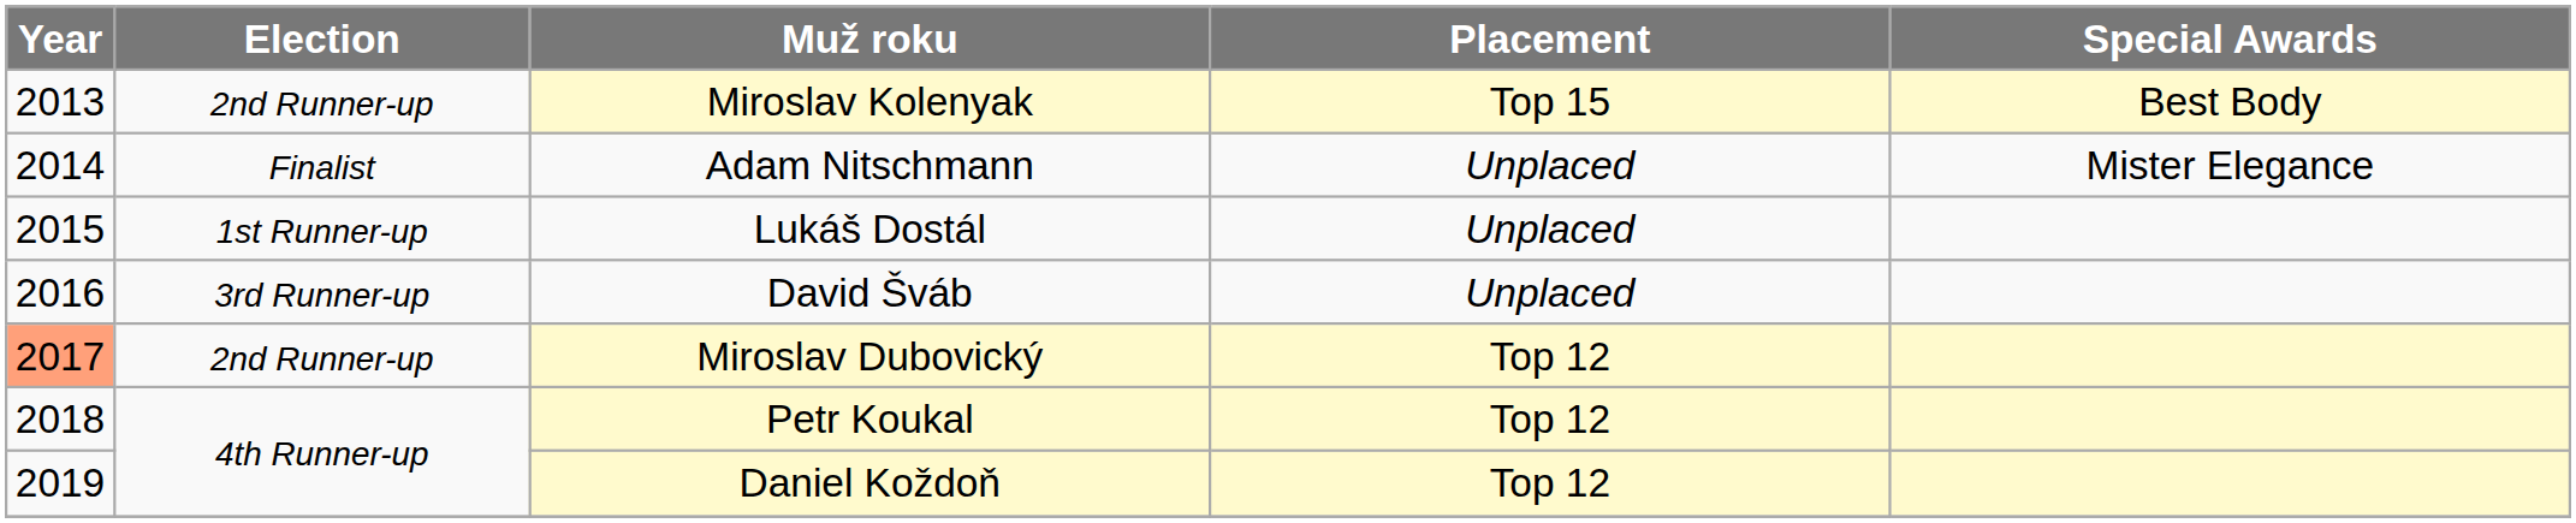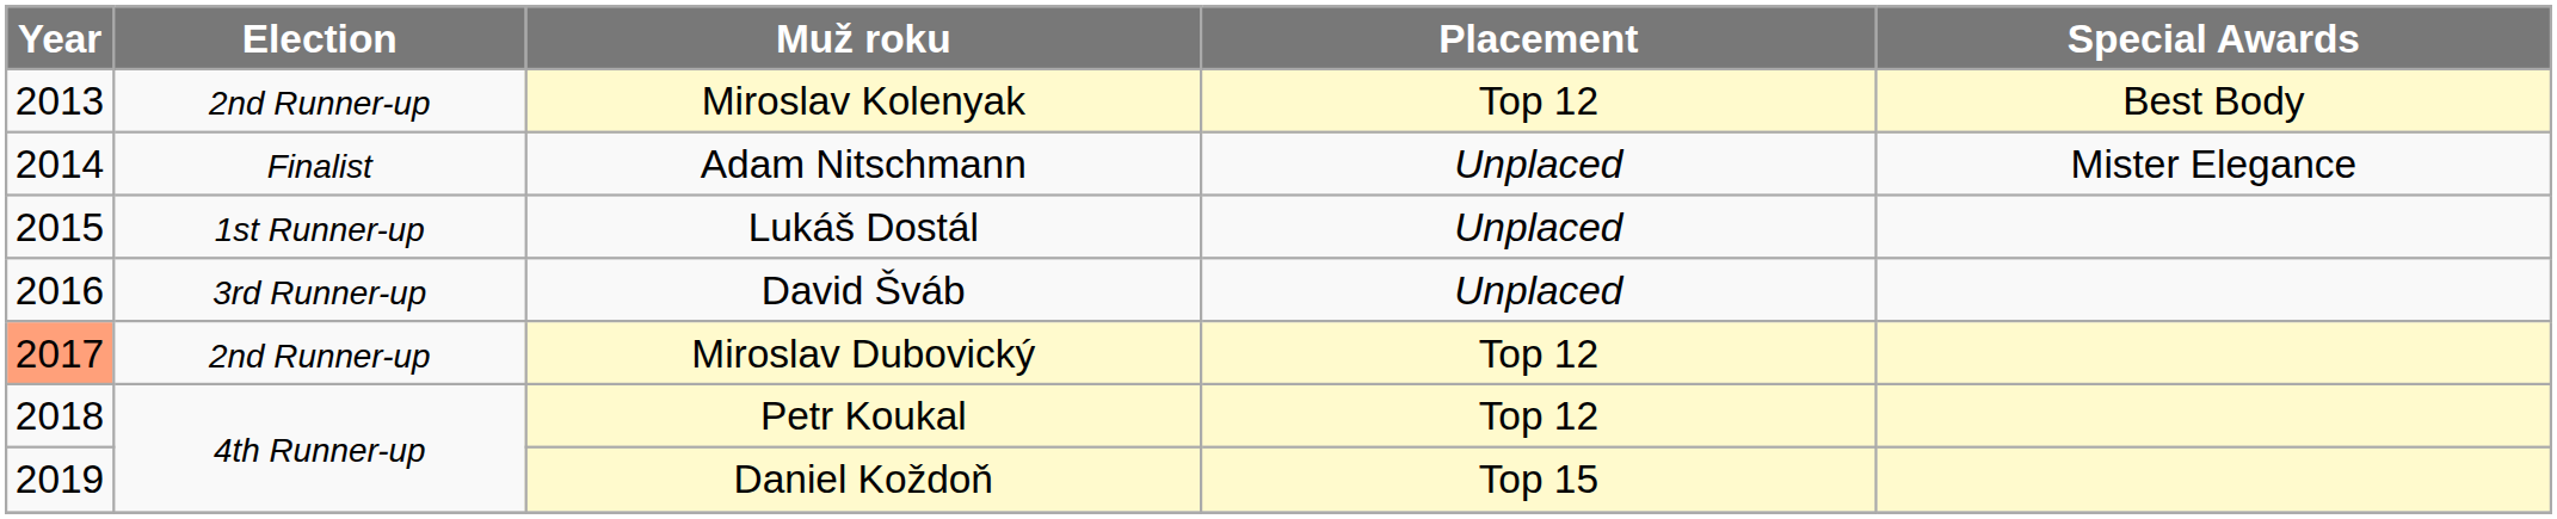Miroslav Kolenyak | Placement: Top 15 -> Top 12
Daniel Koždoň | Placement: Top 12 -> Top 15
